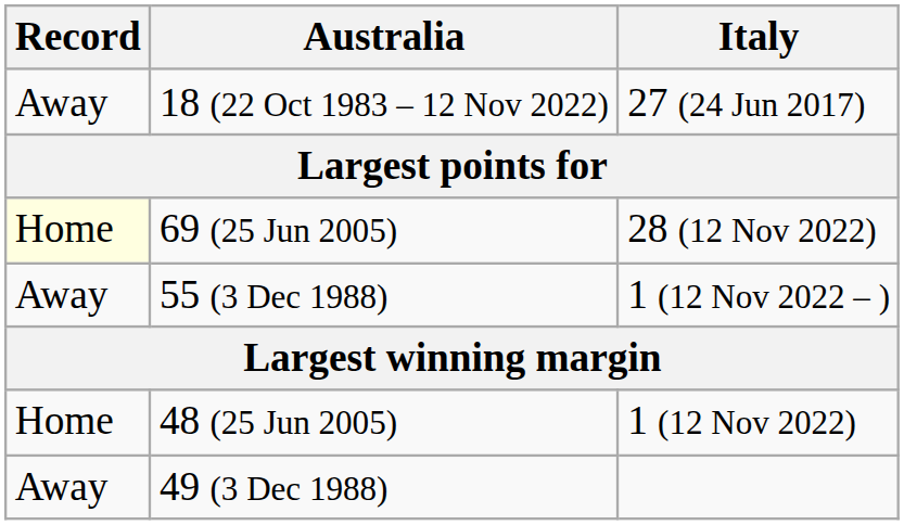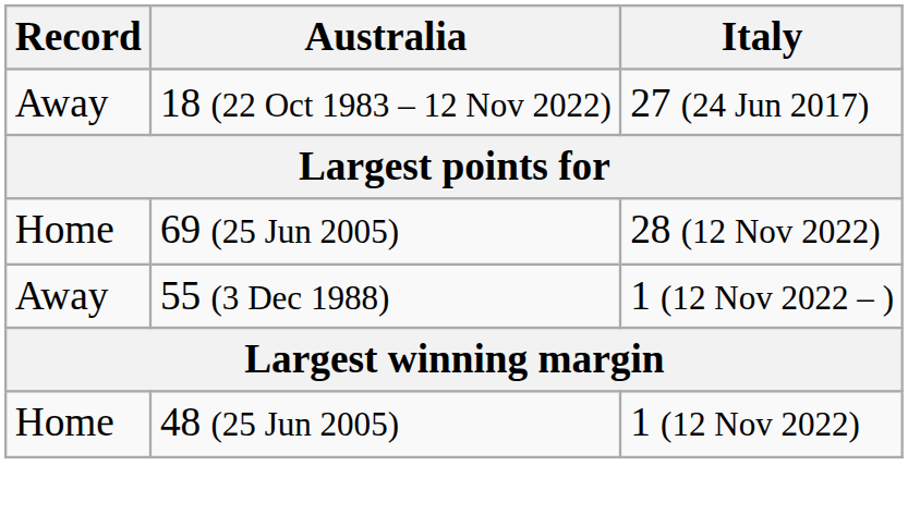69 (25 Jun 2005) | Record: lightyellow background -> no background
- row: Away | 49 (3 Dec 1988)
